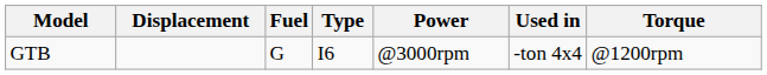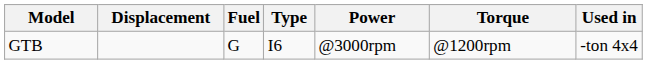columns swapped: Torque <-> Used in
